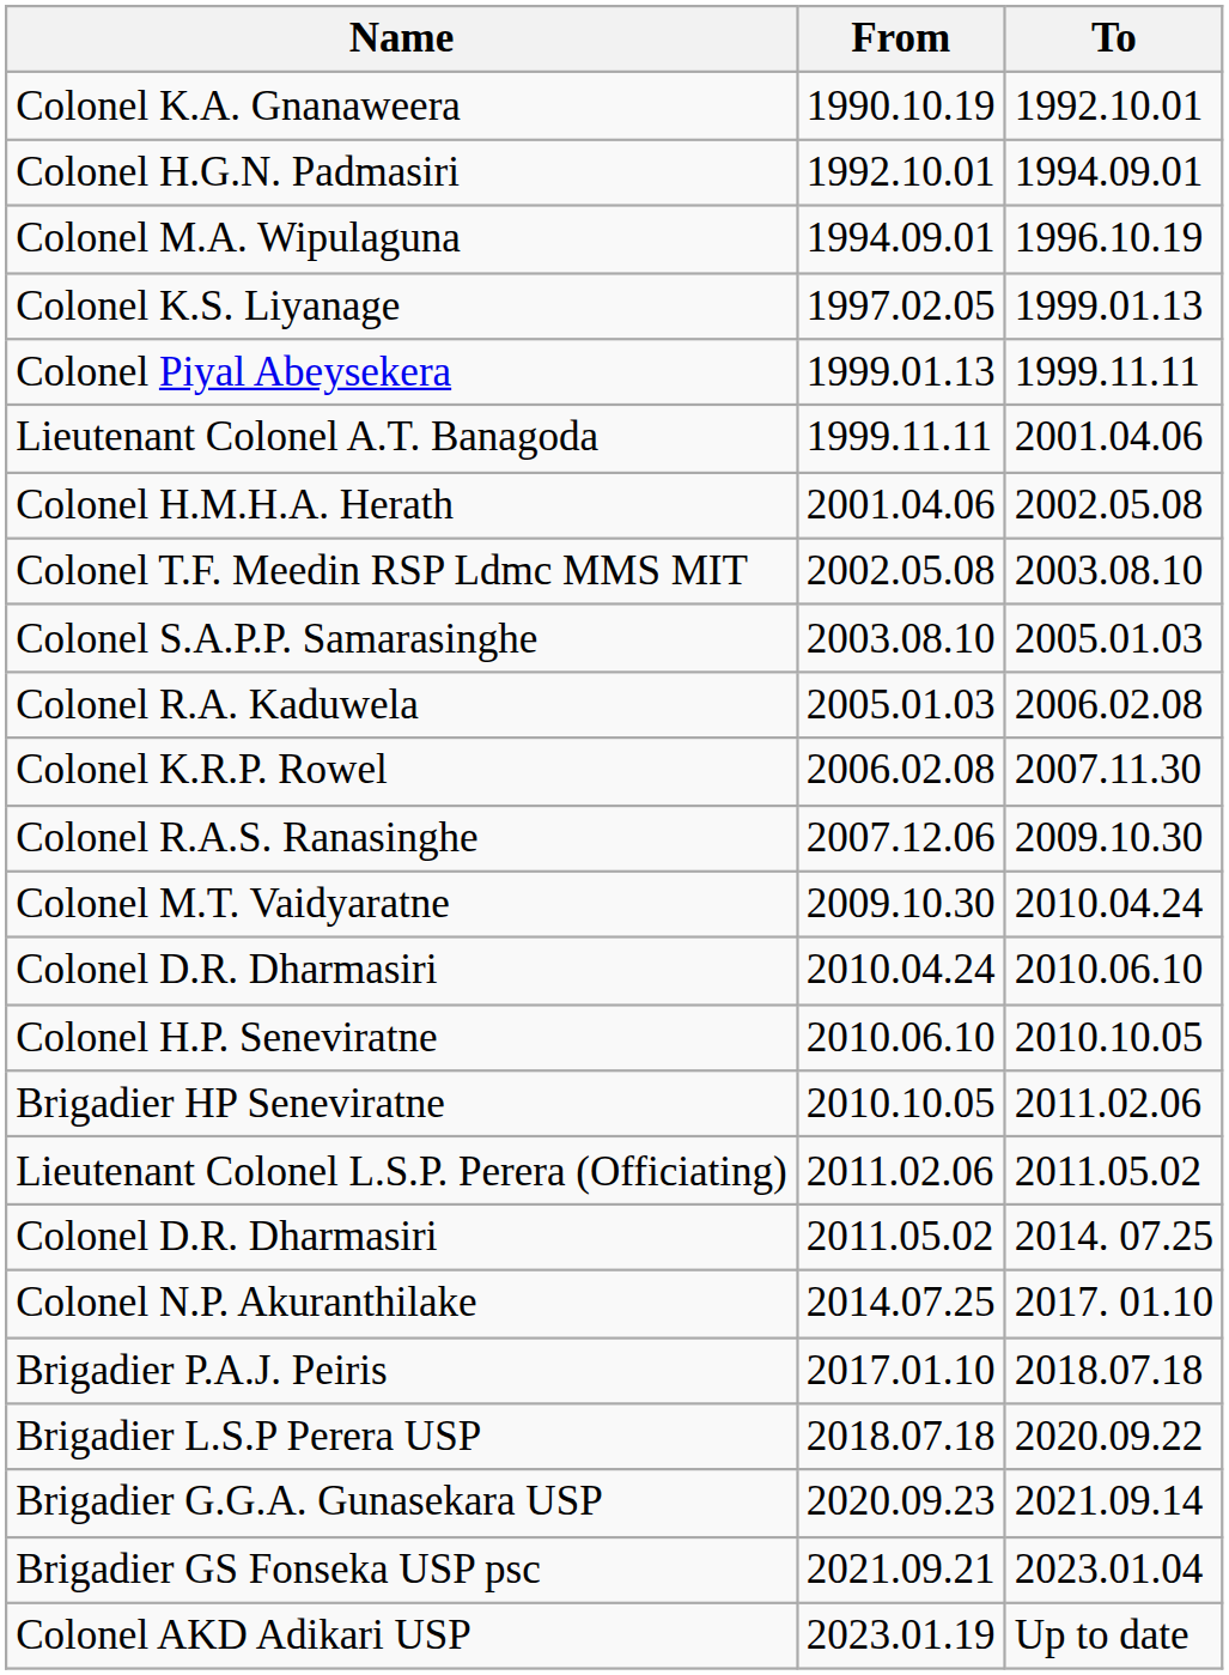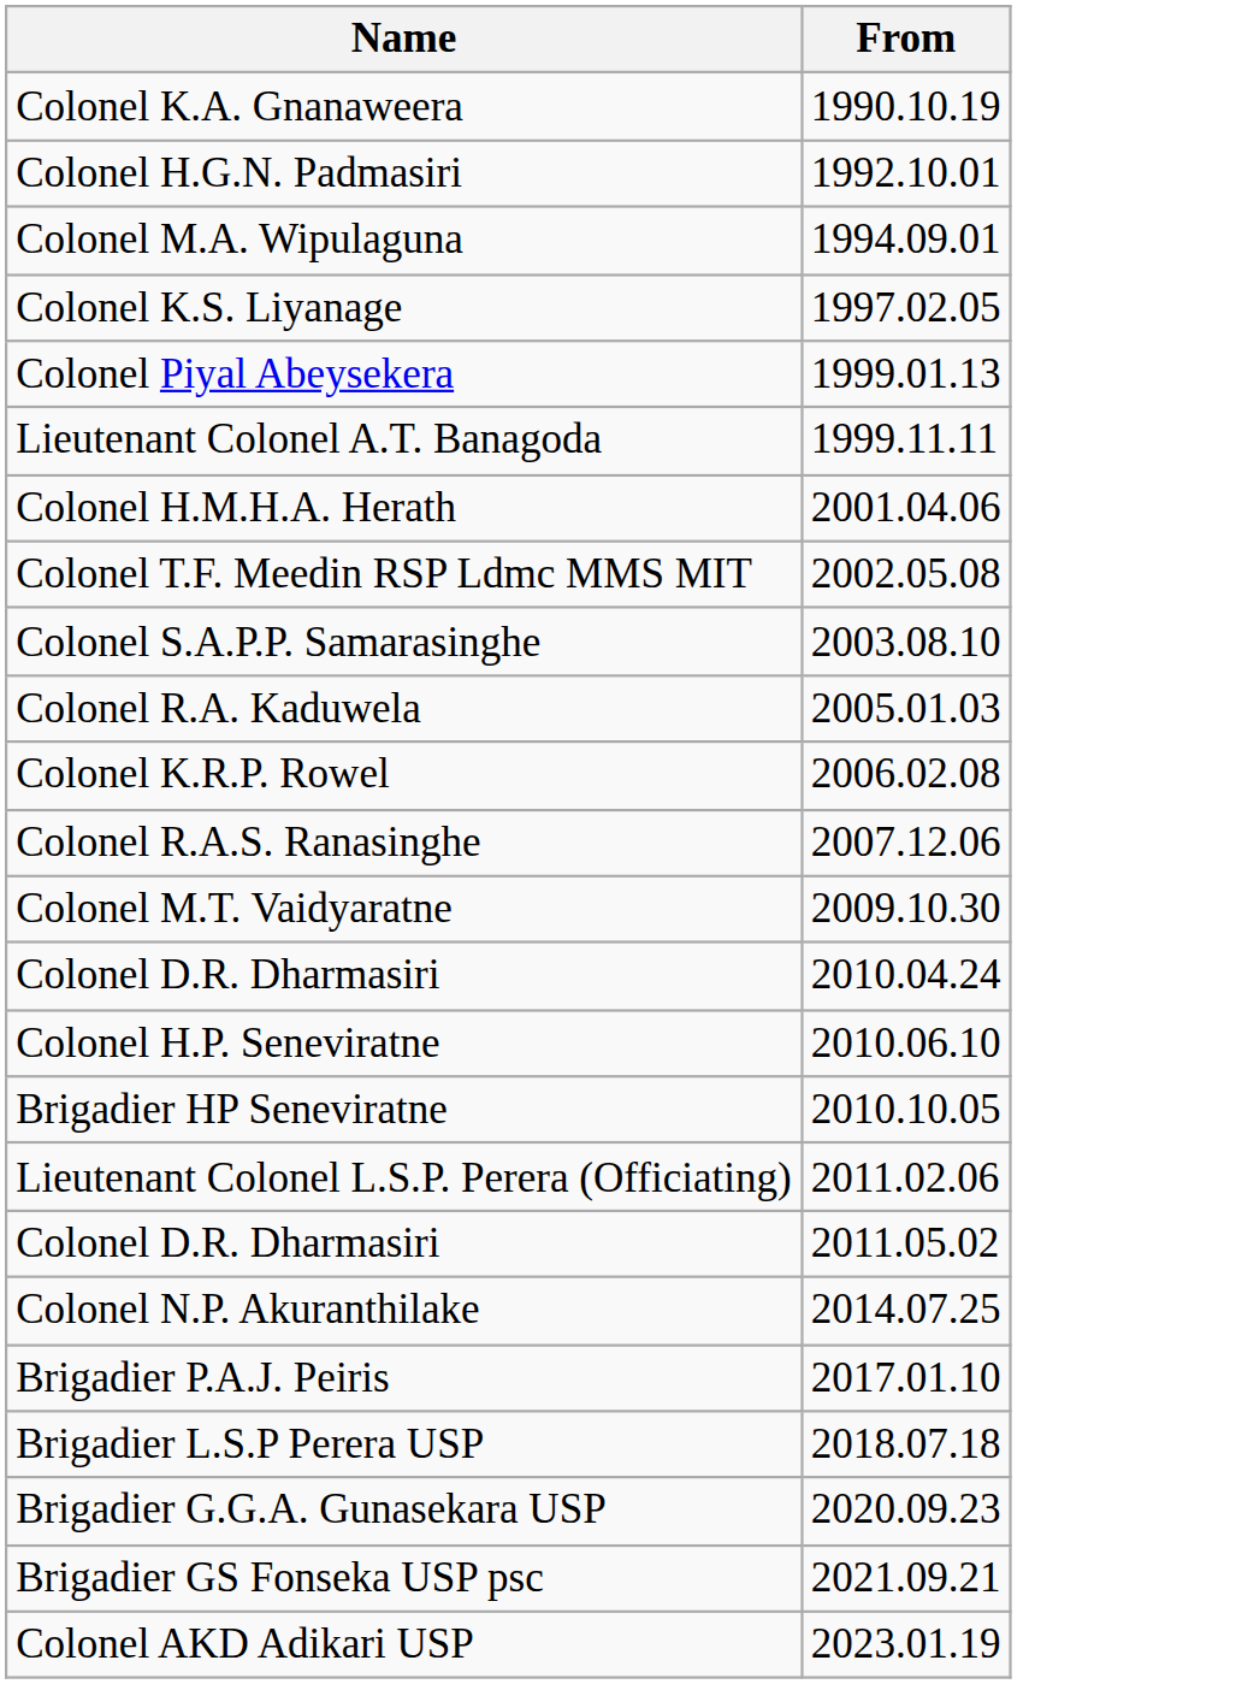- column: To | 1992.10.01 | 1994.09.01 | 1996.10.19 | 1999.01.13 | 1999.11.11 | 2001.04.06 | 2002.05.08 | 2003.08.10 | 2005.01.03 | 2006.02.08 | 2007.11.30 | 2009.10.30 | 2010.04.24 | 2010.06.10 | 2010.10.05 | 2011.02.06 | 2011.05.02 | 2014. 07.25 | 2017. 01.10 | 2018.07.18 | 2020.09.22 | 2021.09.14 | 2023.01.04 | Up to date
